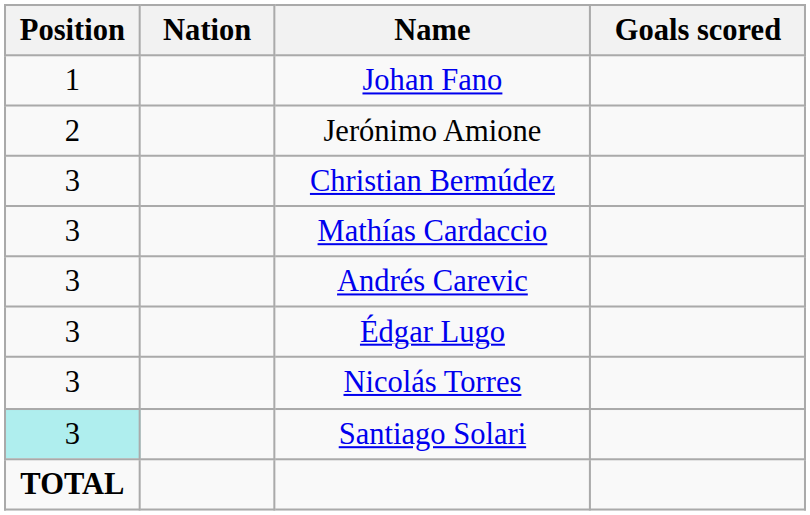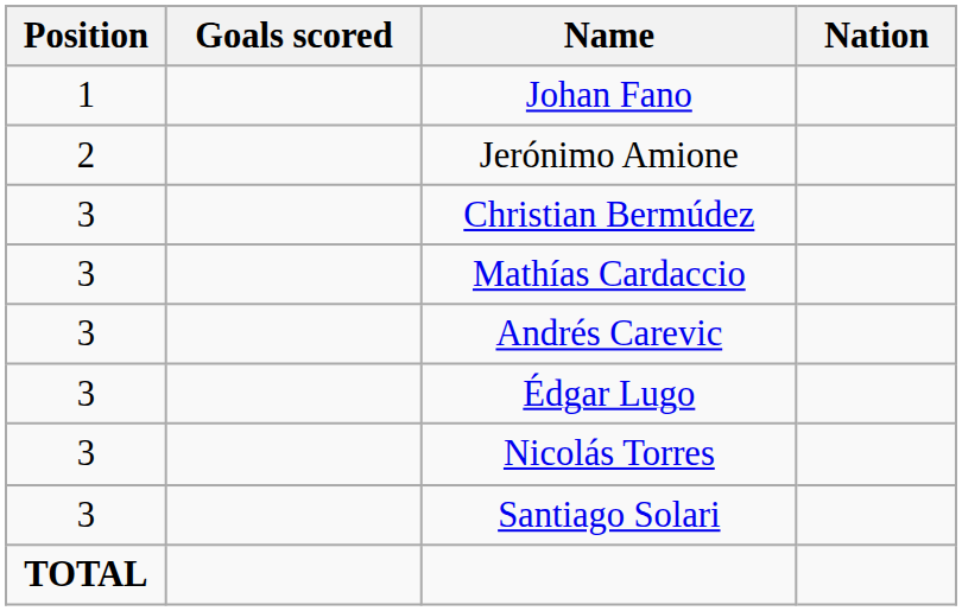columns swapped: Nation <-> Goals scored
Santiago Solari | Position: paleturquoise background -> no background
